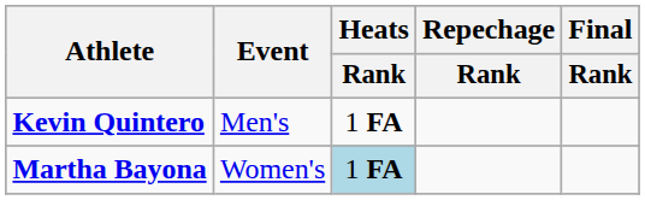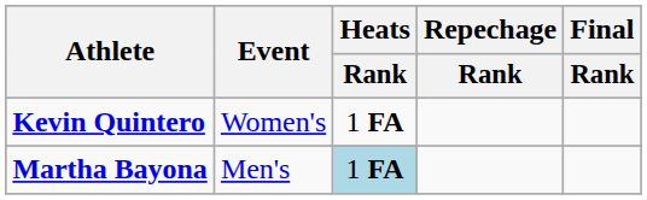Kevin Quintero | Event: Men's -> Women's
Martha Bayona | Event: Women's -> Men's
